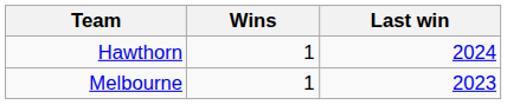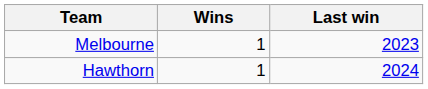rows swapped: Melbourne <-> Hawthorn
